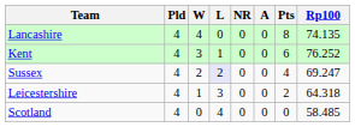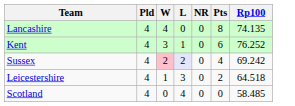- column: A | 0 | 0 | 0 | 0 | 0
Sussex | W: no background -> pink background
Sussex | Rp100: 69.247 -> 69.242
Leicestershire | Rp100: 64.318 -> 64.518
